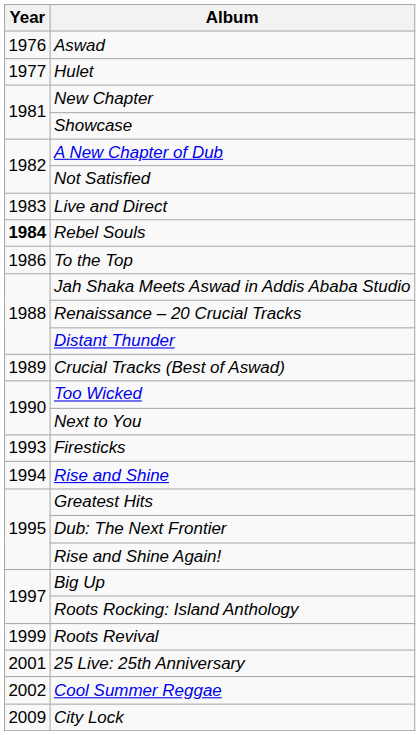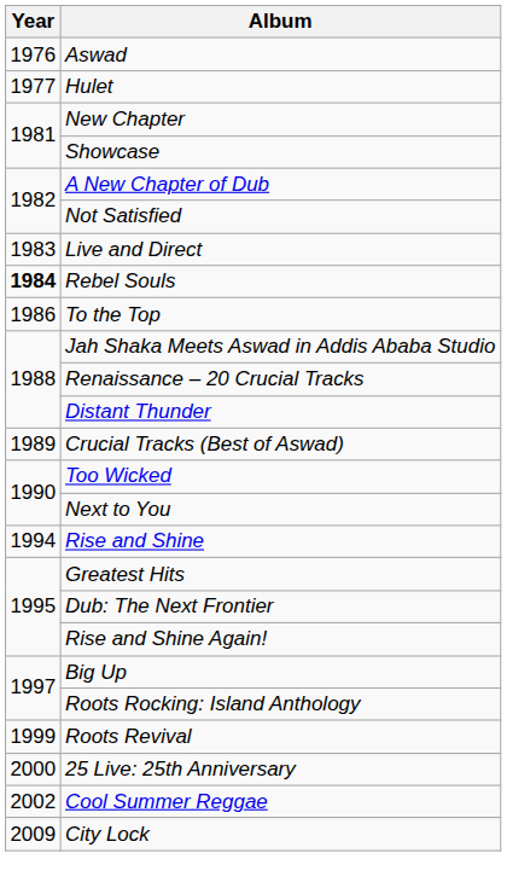- row: 1993 | Firesticks
25 Live: 25th Anniversary | Year: 2001 -> 2000
